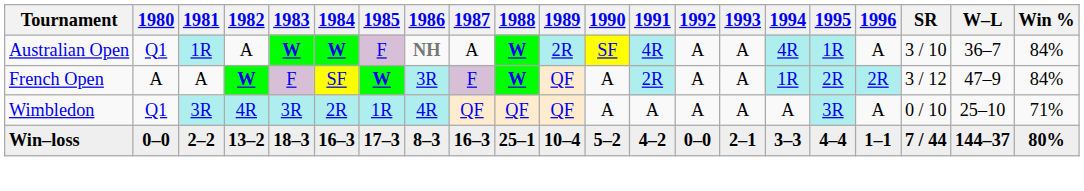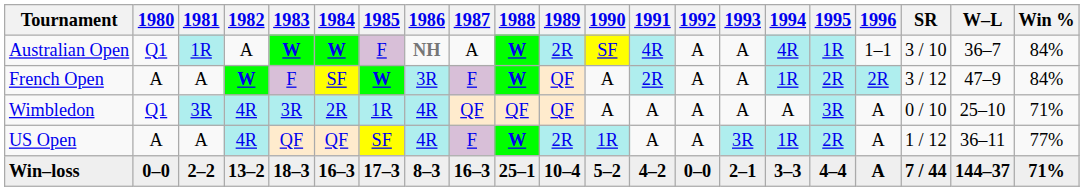Australian Open | 1996: A -> 1–1
+ row: US Open | A | A | 4R | QF | QF | SF | 4R | F | W | 2R | 1R | A | A | 3R | 1R | 2R | A | 1 / 12 | 36–11 | 77%
Win–loss | 1996: 1–1 -> A
Win–loss | Win %: 80% -> 71%
